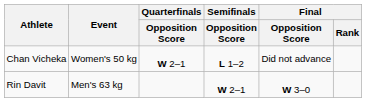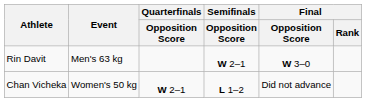rows swapped: Rin Davit <-> Chan Vicheka
